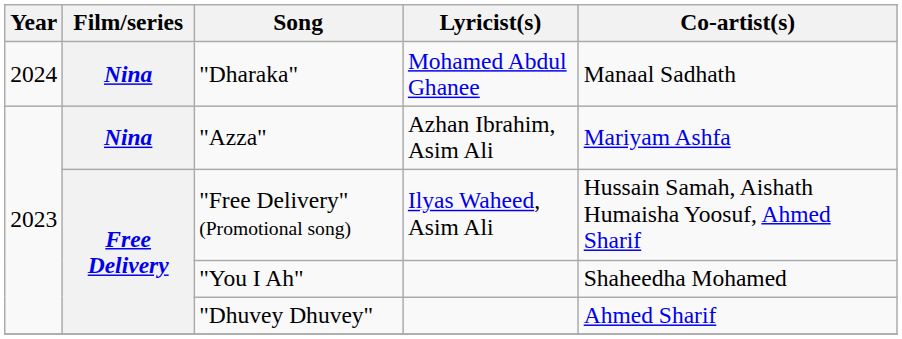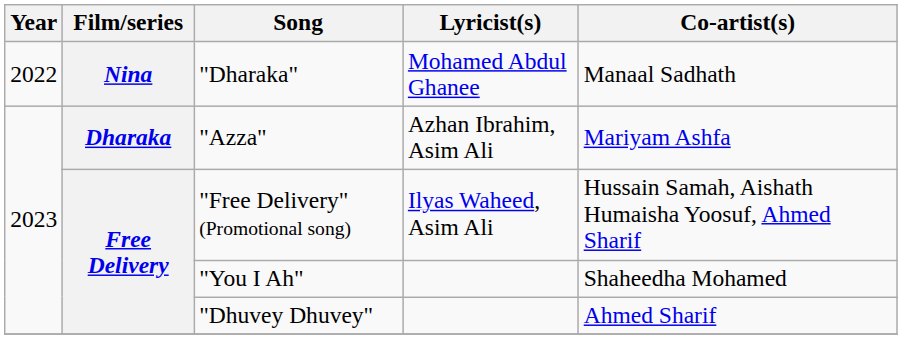"Dharaka" | Year: 2024 -> 2022
"Azza" | Film/series: Nina -> Dharaka
